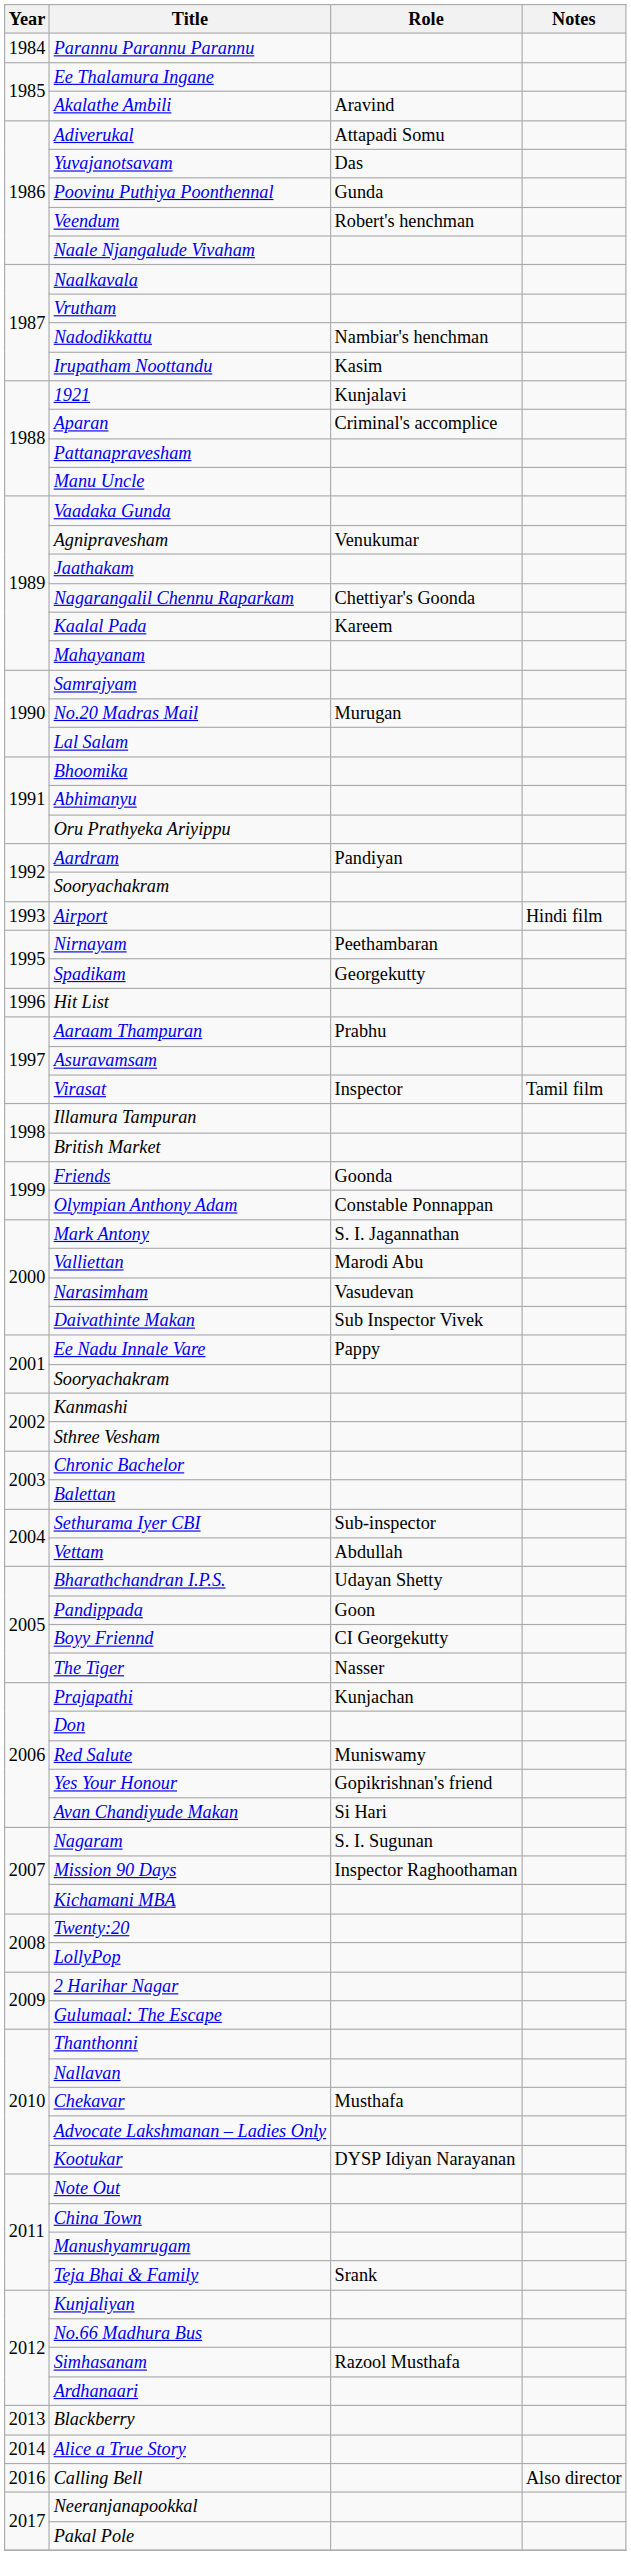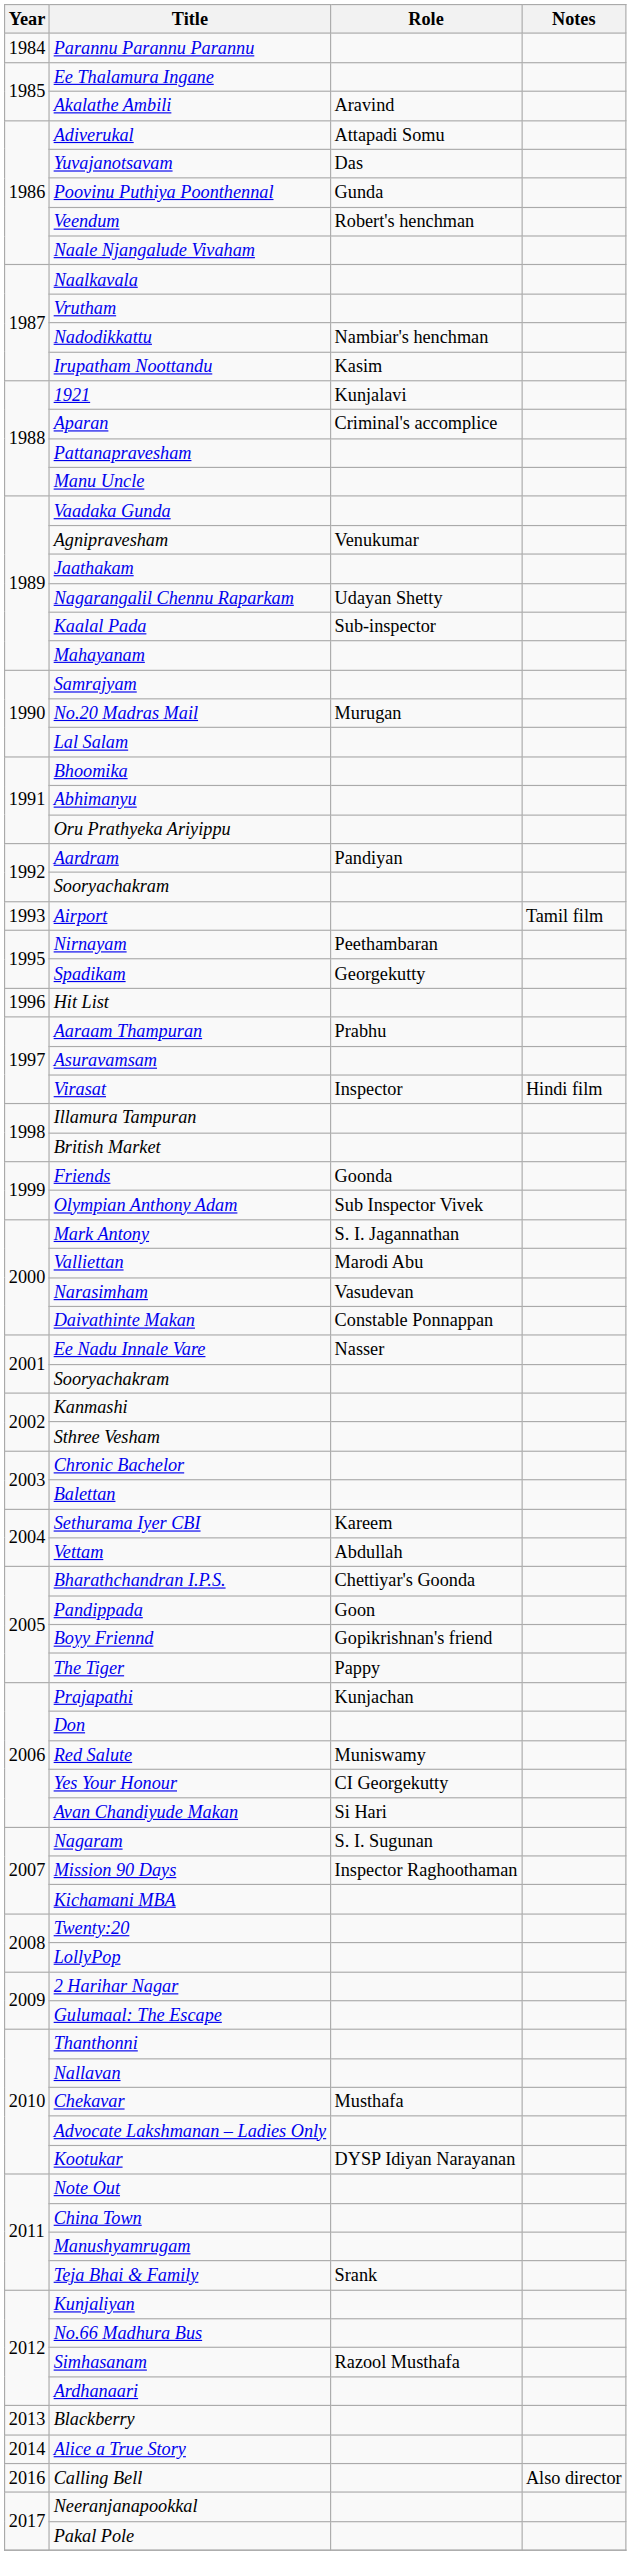Nagarangalil Chennu Raparkam | Role: Chettiyar's Goonda -> Udayan Shetty
Kaalal Pada | Role: Kareem -> Sub-inspector
Airport | Notes: Hindi film -> Tamil film
Virasat | Notes: Tamil film -> Hindi film
Olympian Anthony Adam | Role: Constable Ponnappan -> Sub Inspector Vivek
Daivathinte Makan | Role: Sub Inspector Vivek -> Constable Ponnappan
Ee Nadu Innale Vare | Role: Pappy -> Nasser
Sethurama Iyer CBI | Role: Sub-inspector -> Kareem
Bharathchandran I.P.S. | Role: Udayan Shetty -> Chettiyar's Goonda
Boyy Friennd | Role: CI Georgekutty -> Gopikrishnan's friend
The Tiger | Role: Nasser -> Pappy
Yes Your Honour | Role: Gopikrishnan's friend -> CI Georgekutty
